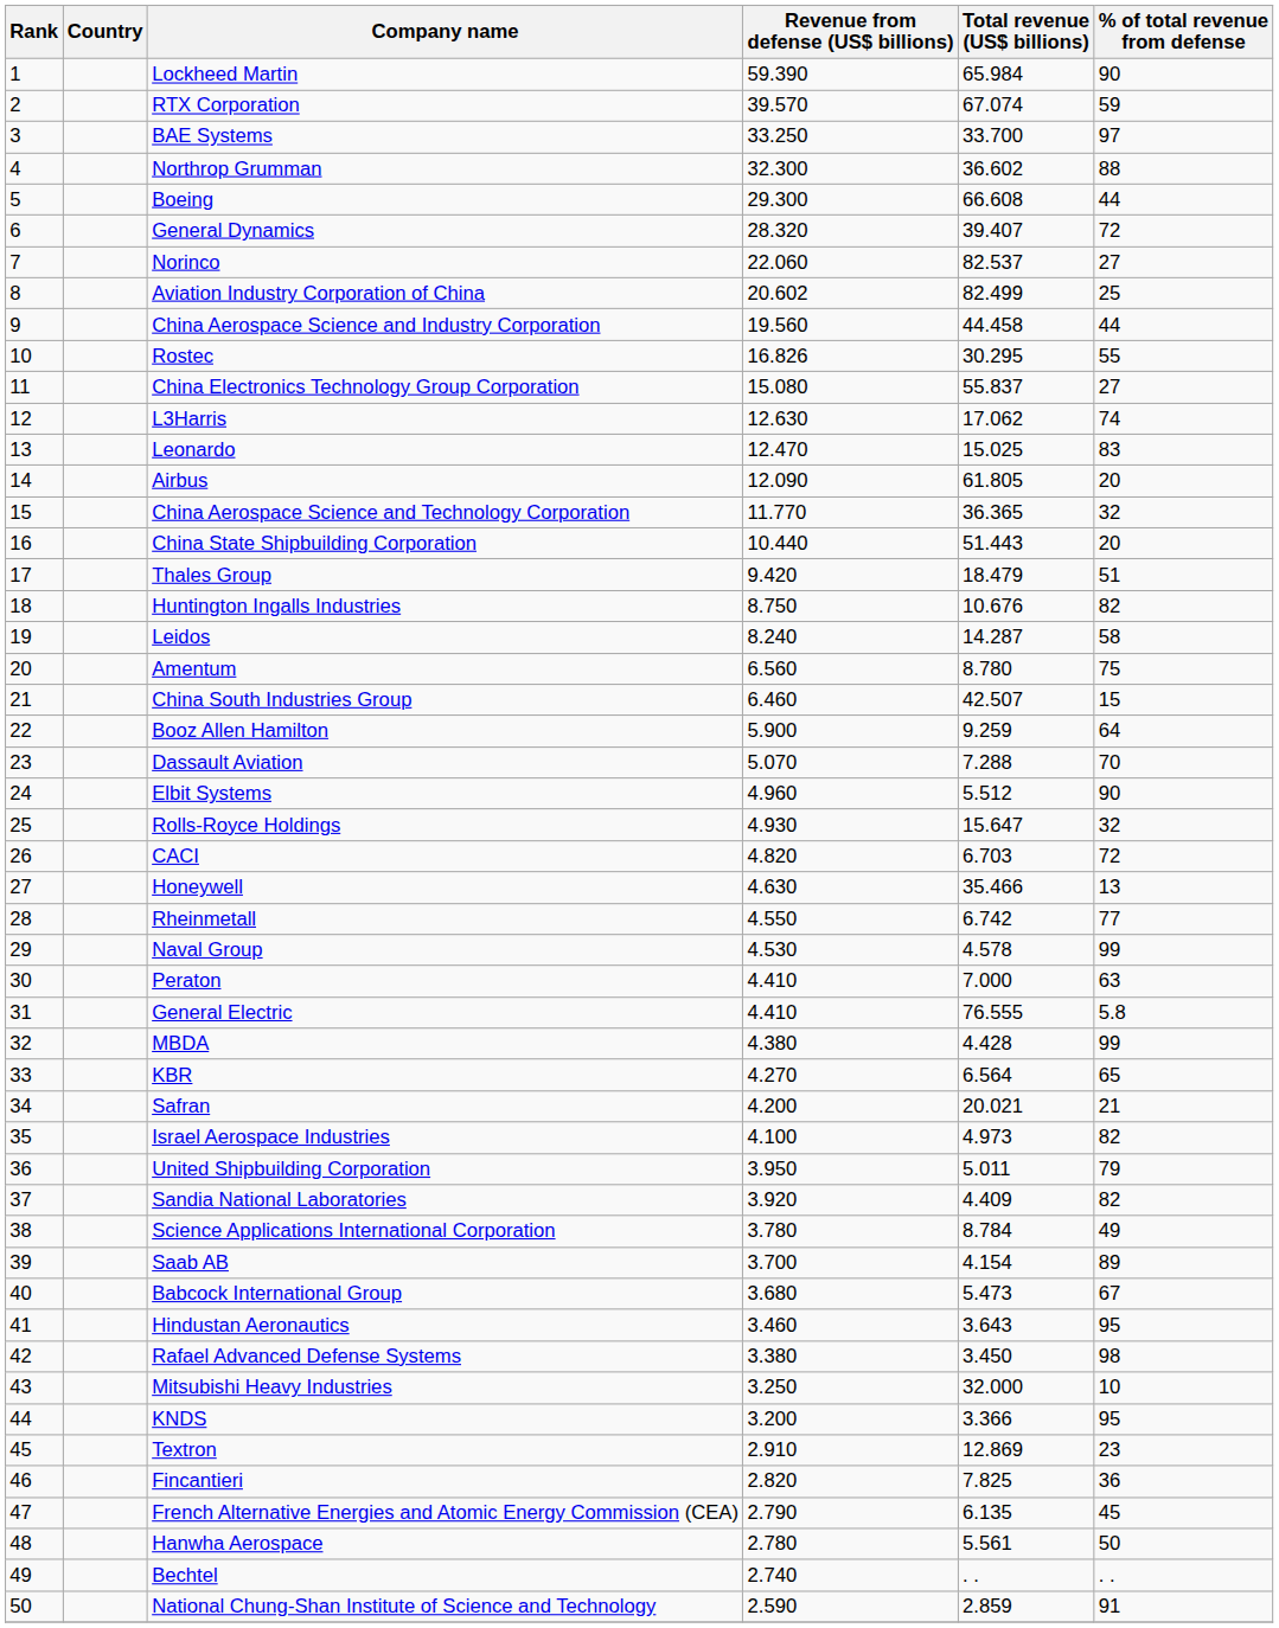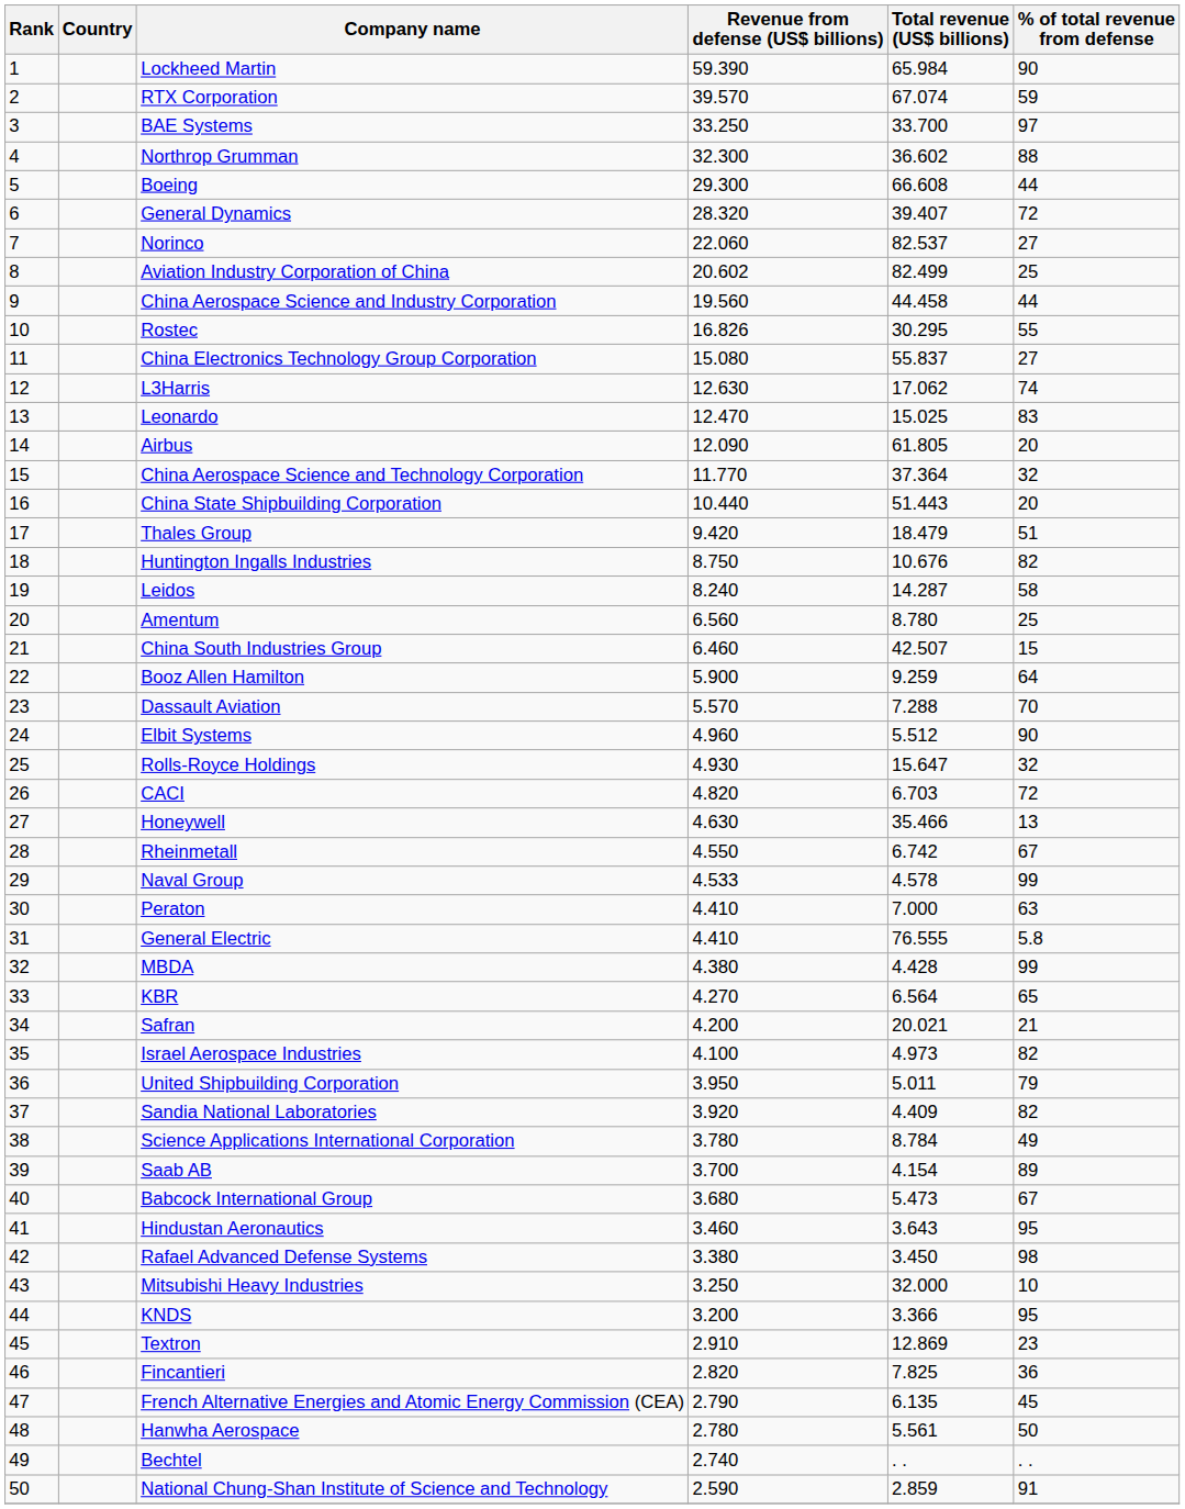China Aerospace Science and Technology Corporation | Total revenue (US$ billions): 36.365 -> 37.364
Amentum | % of total revenue from defense: 75 -> 25
Dassault Aviation | Revenue from defense (US$ billions): 5.070 -> 5.570
Rheinmetall | % of total revenue from defense: 77 -> 67
Naval Group | Revenue from defense (US$ billions): 4.530 -> 4.533
